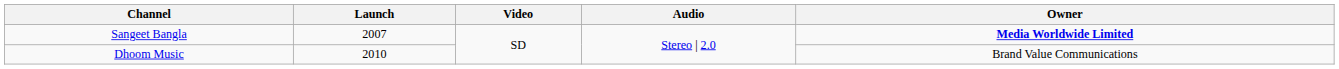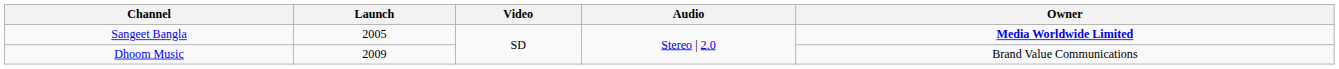Sangeet Bangla | Launch: 2007 -> 2005
Dhoom Music | Launch: 2010 -> 2009
